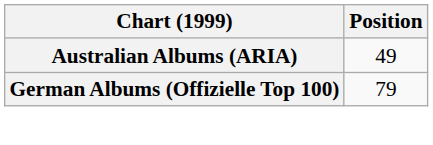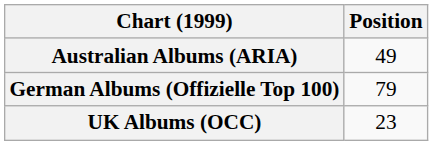+ row: UK Albums (OCC) | 23
